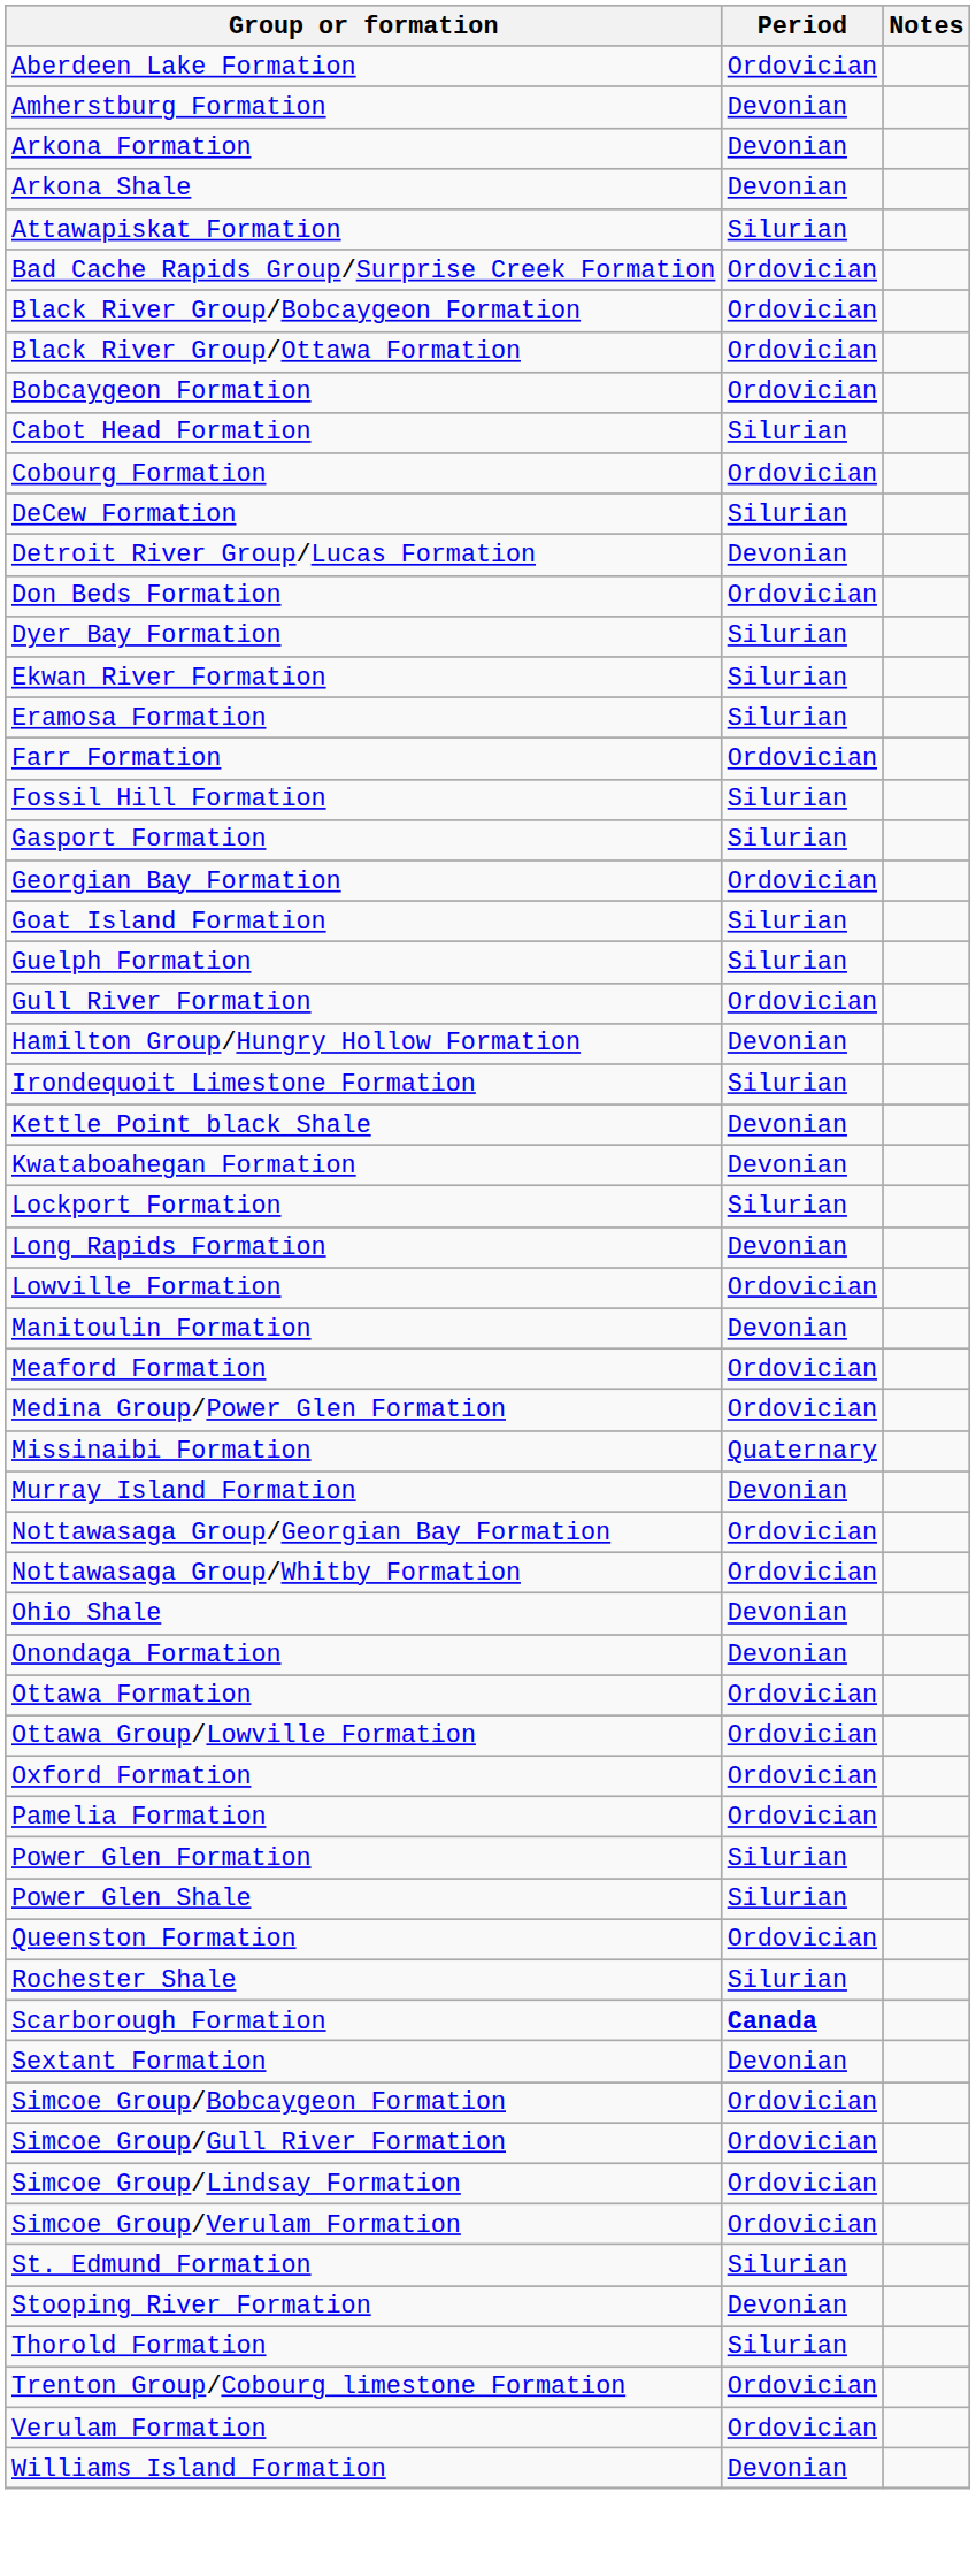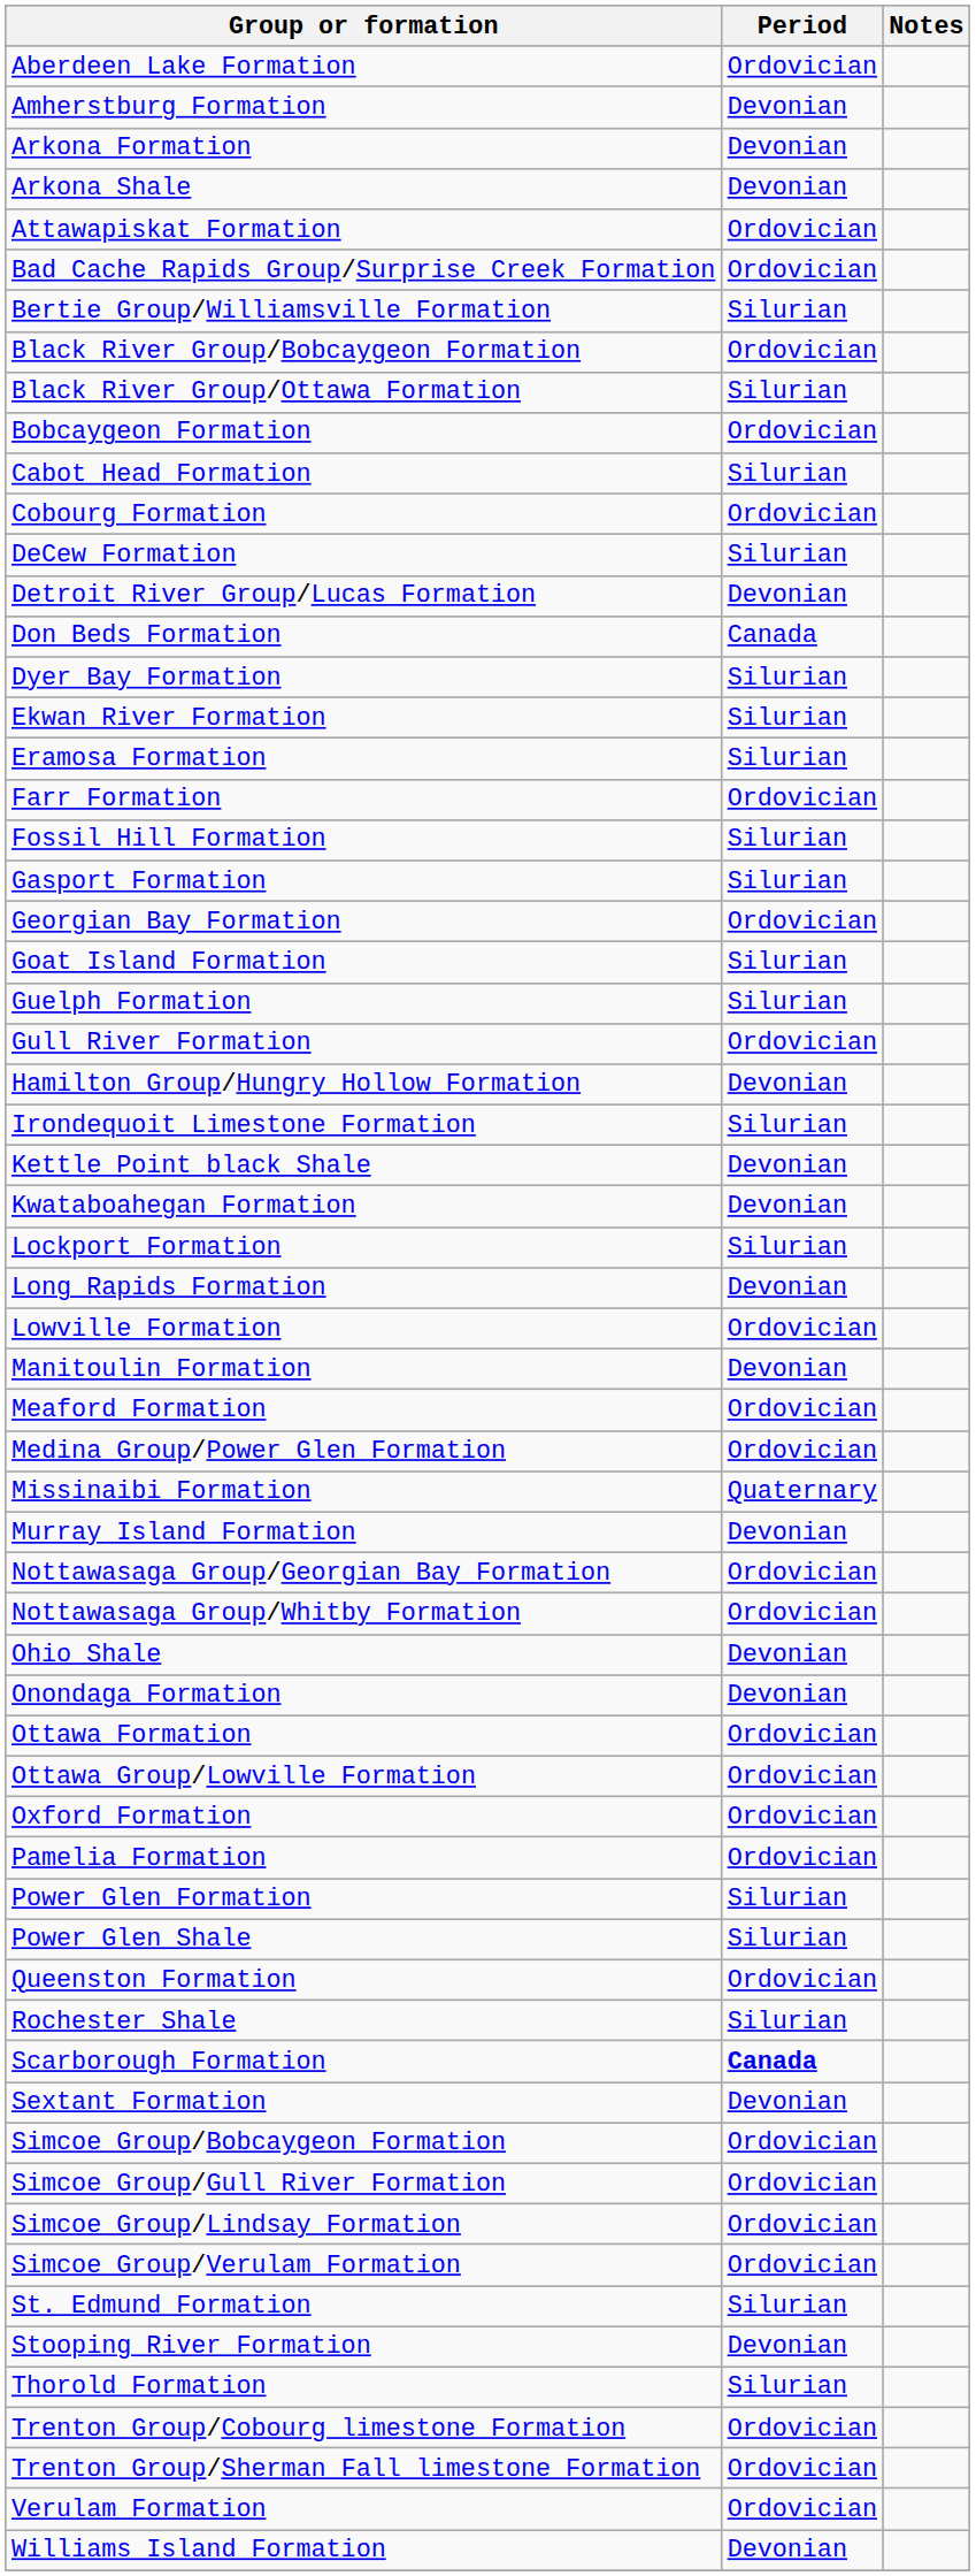Attawapiskat Formation | Period: Silurian -> Ordovician
+ row: Bertie Group/Williamsville Formation | Silurian
Black River Group/Ottawa Formation | Period: Ordovician -> Silurian
Don Beds Formation | Period: Ordovician -> Canada
+ row: Trenton Group/Sherman Fall limestone Formation | Ordovician
